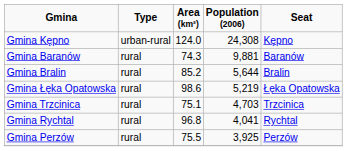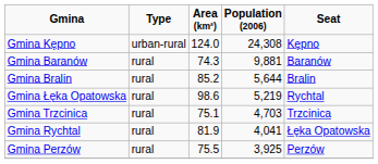Gmina Łęka Opatowska | Seat: Łęka Opatowska -> Rychtal
Gmina Rychtal | Area (km²): 96.8 -> 81.9
Gmina Rychtal | Seat: Rychtal -> Łęka Opatowska
